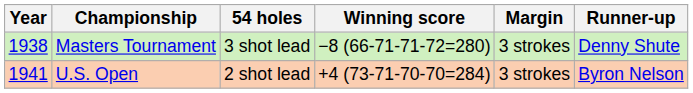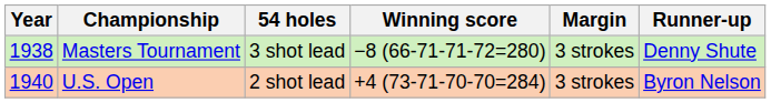U.S. Open | Year: 1941 -> 1940
